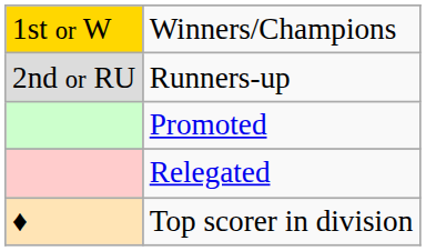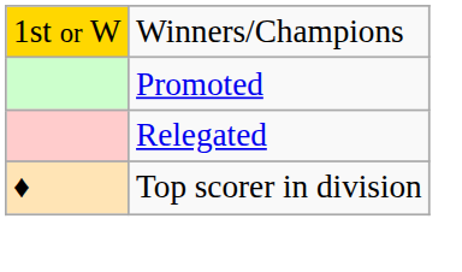- row: 2nd or RU | Runners-up
